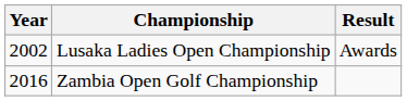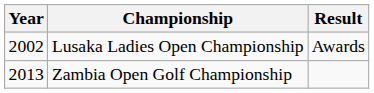Zambia Open Golf Championship | Year: 2016 -> 2013
